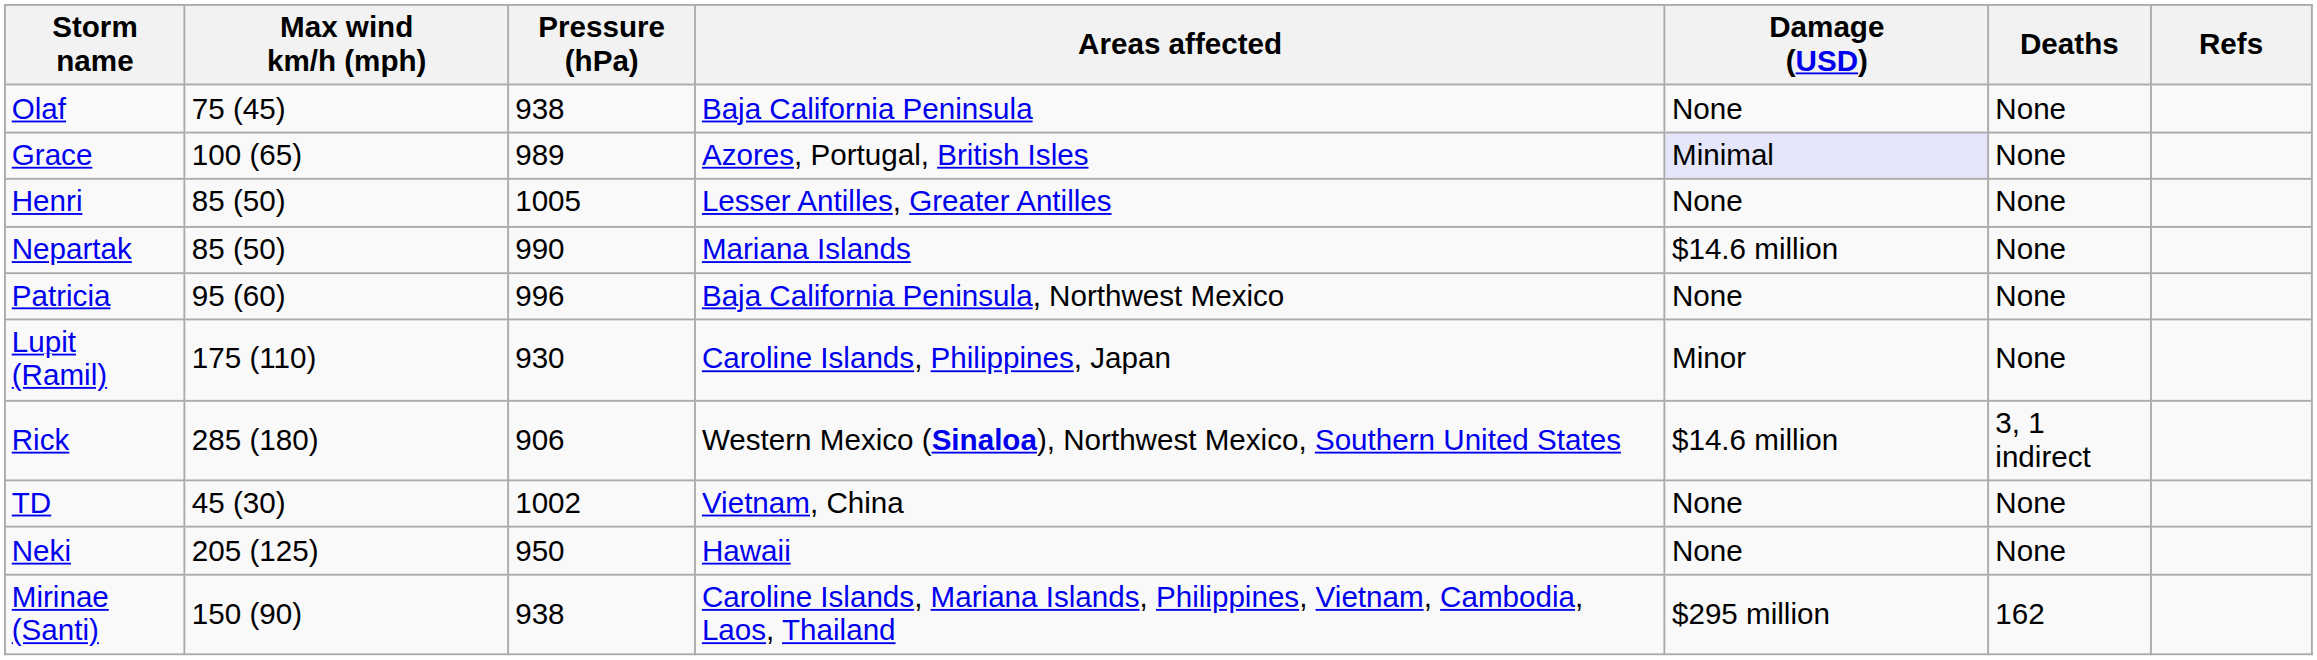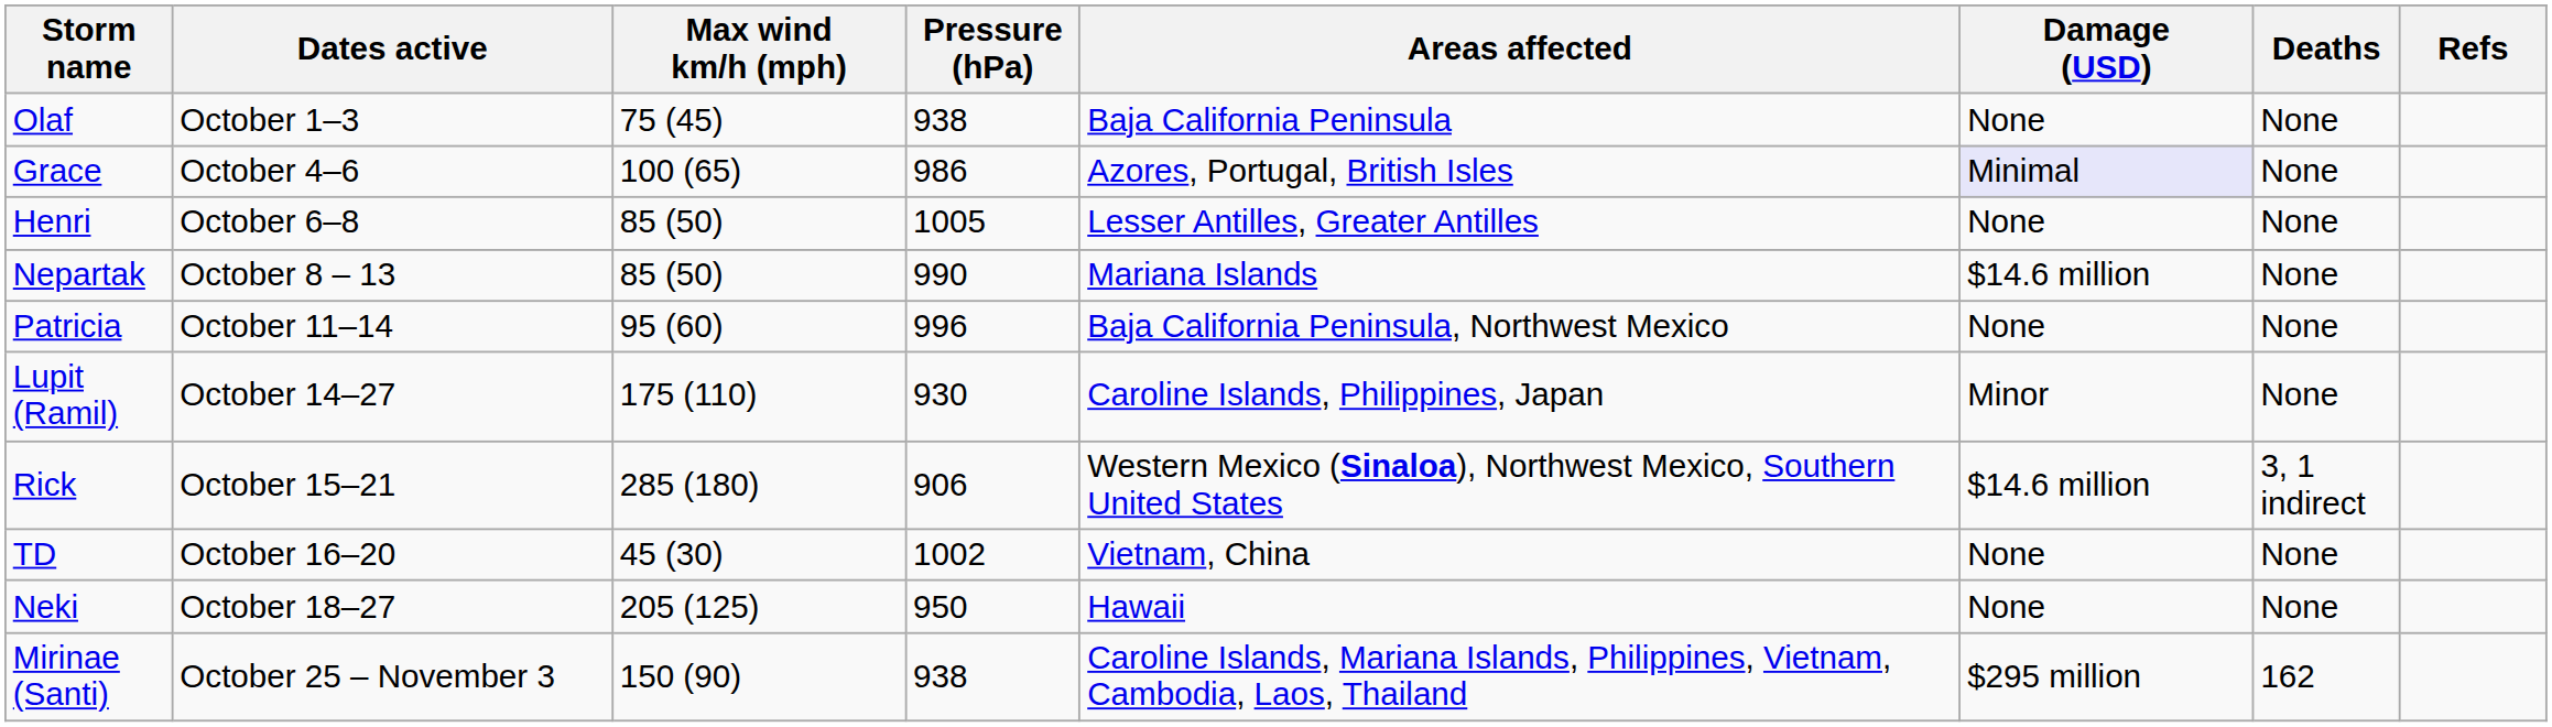+ column: Dates active | October 1–3 | October 4–6 | October 6–8 | October 8 – 13 | October 11–14 | October 14–27 | October 15–21 | October 16–20 | October 18–27 | October 25 – November 3
Grace | Pressure (hPa): 989 -> 986
